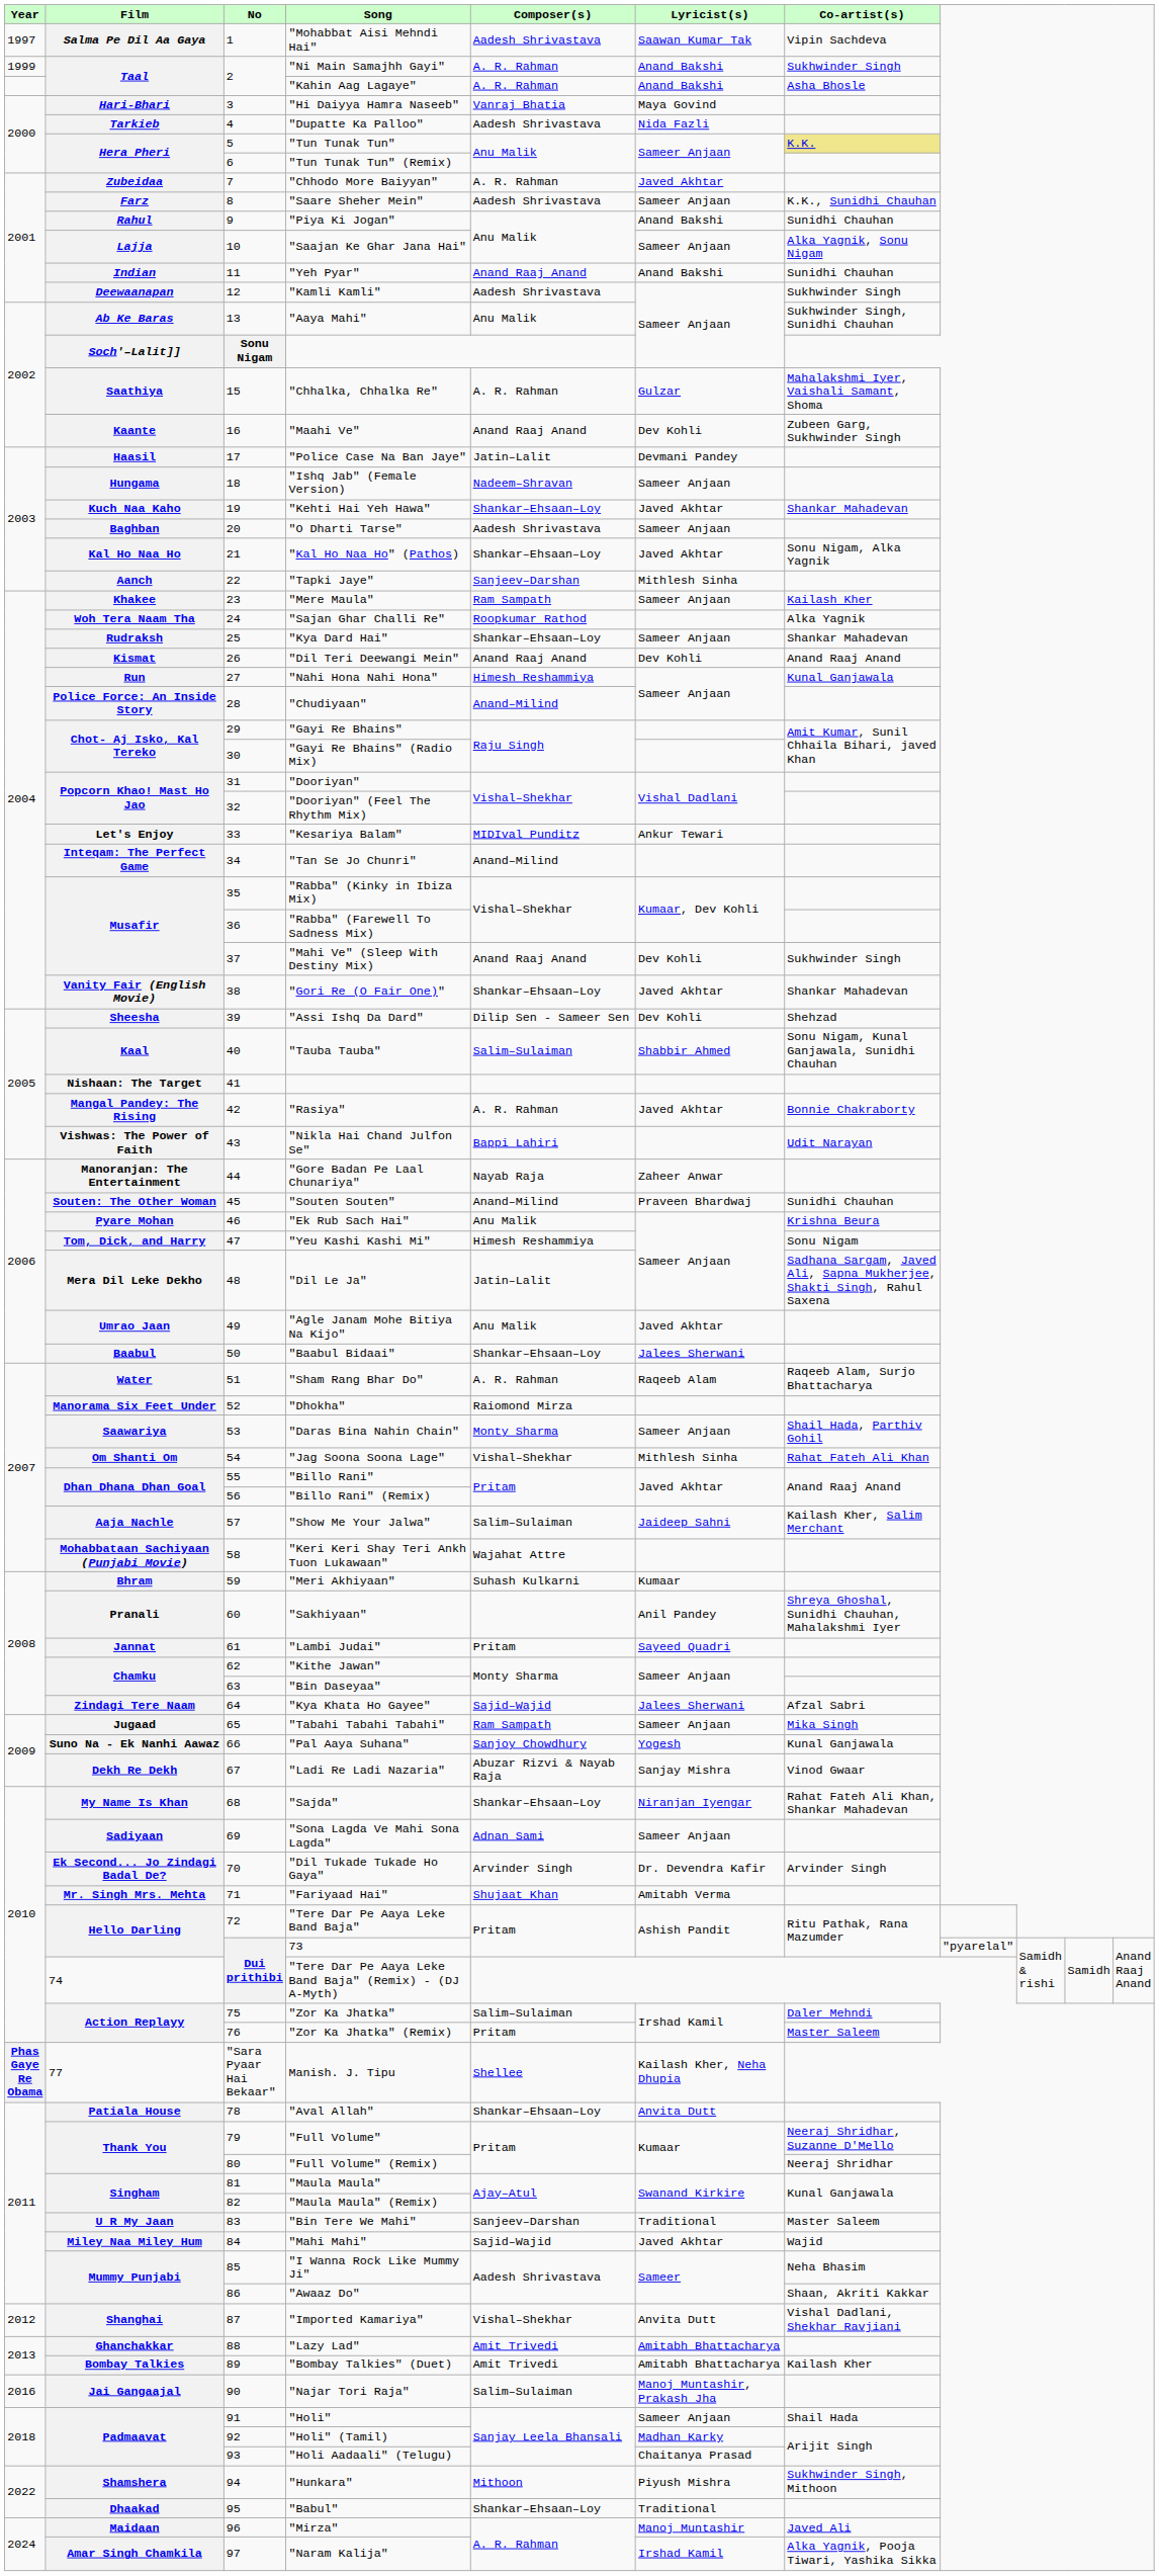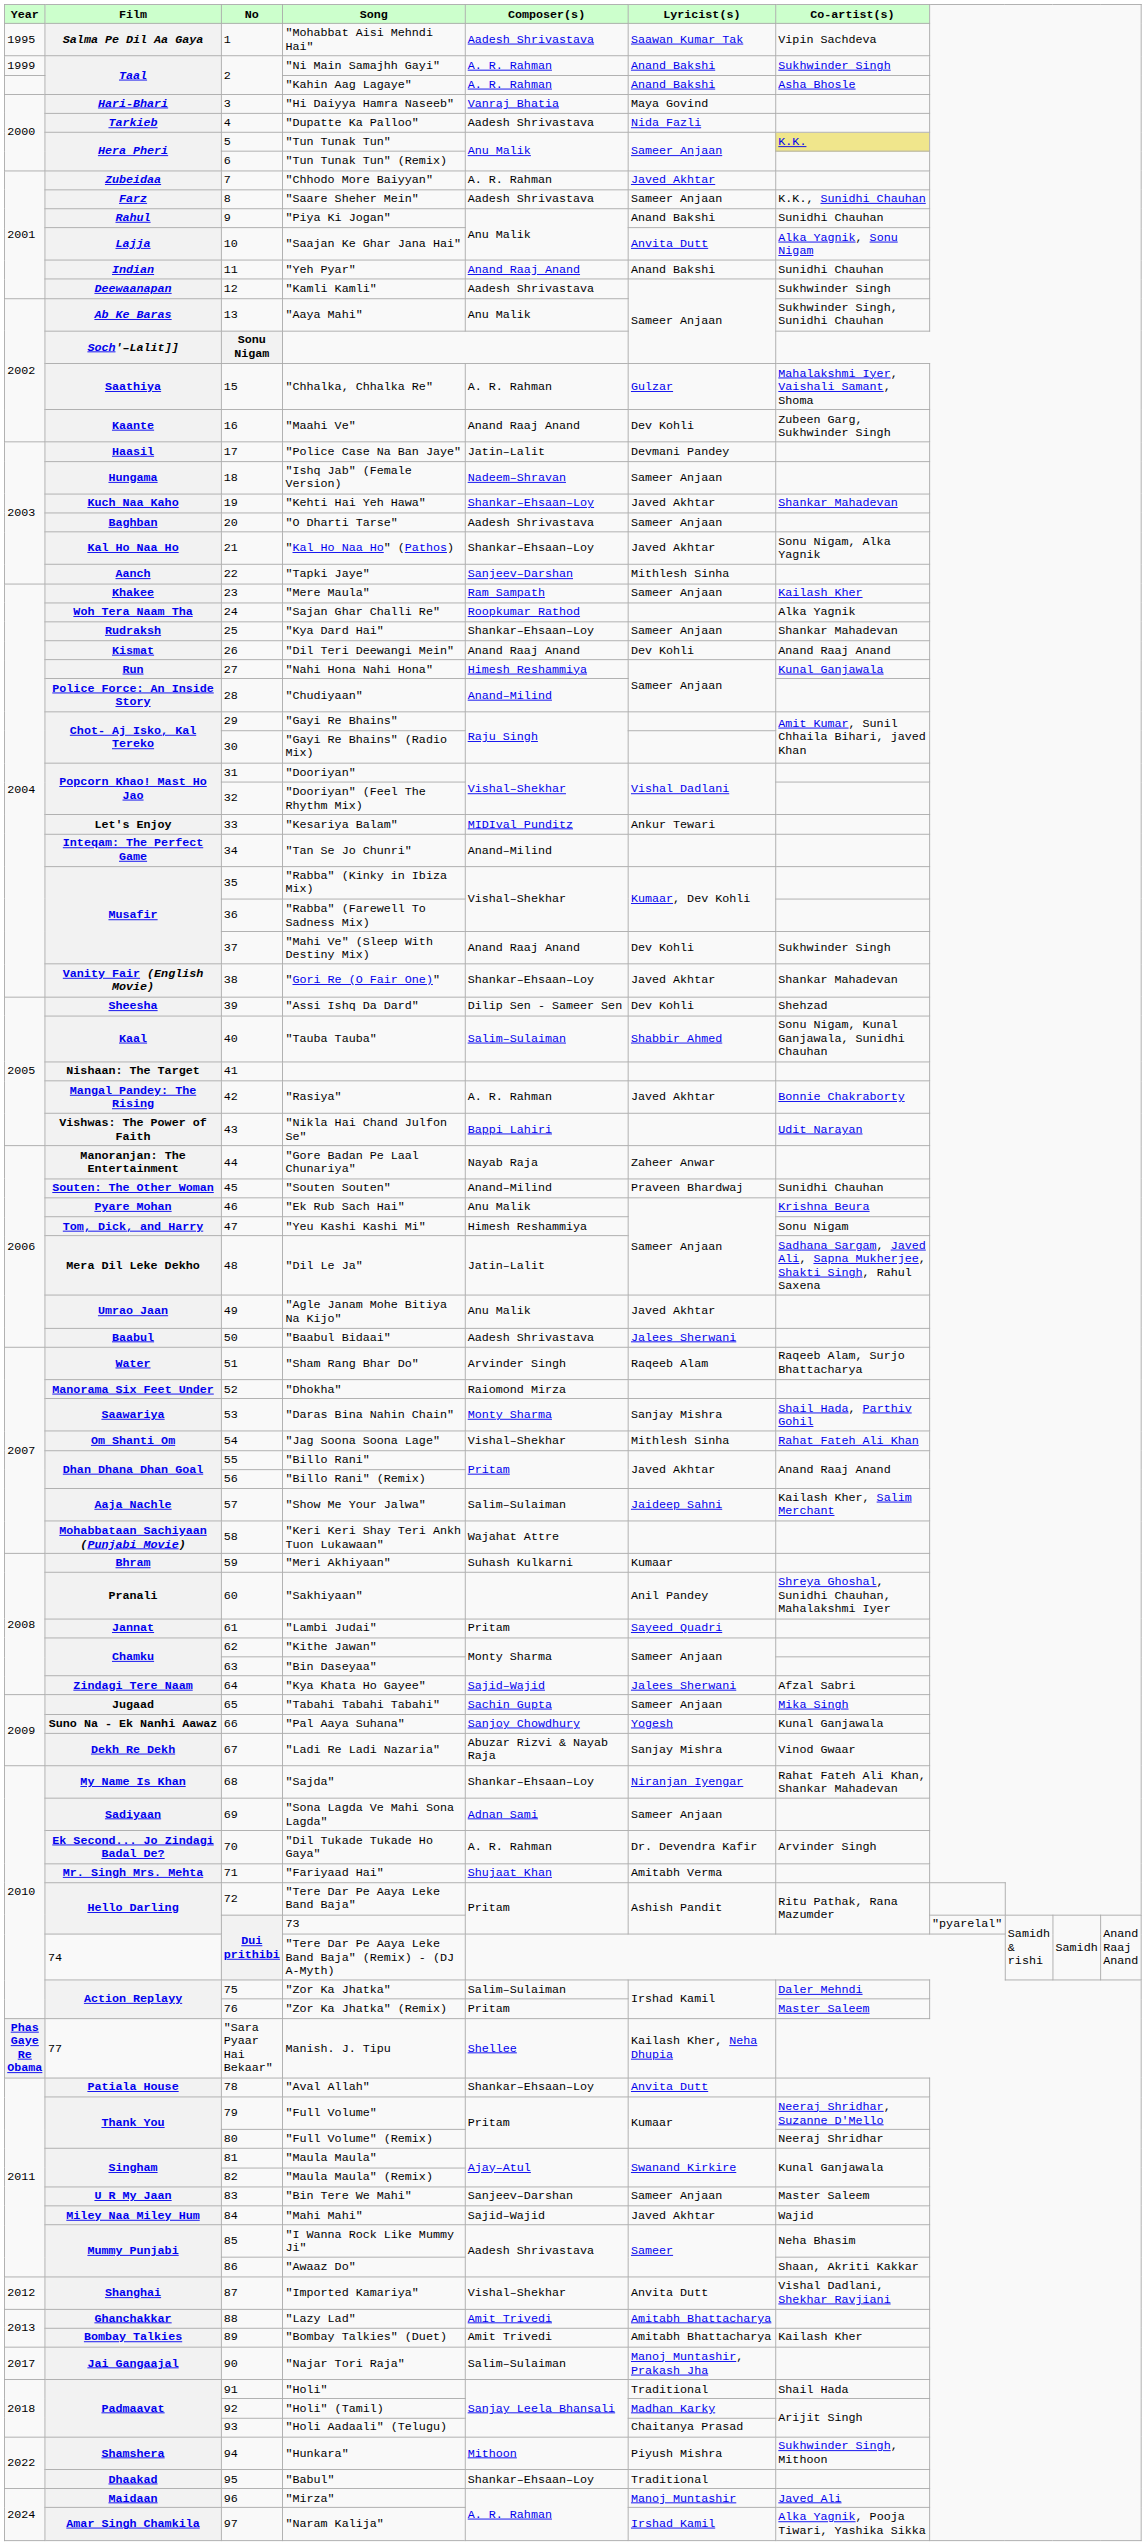"Mohabbat Aisi Mehndi Hai" | Year: 1997 -> 1995
"Saajan Ke Ghar Jana Hai" | Lyricist(s): Sameer Anjaan -> Anvita Dutt
"Baabul Bidaai" | Composer(s): Shankar–Ehsaan–Loy -> Aadesh Shrivastava
"Sham Rang Bhar Do" | Composer(s): A. R. Rahman -> Arvinder Singh
"Daras Bina Nahin Chain" | Lyricist(s): Sameer Anjaan -> Sanjay Mishra
"Tabahi Tabahi Tabahi" | Composer(s): Ram Sampath -> Sachin Gupta
"Dil Tukade Tukade Ho Gaya" | Composer(s): Arvinder Singh -> A. R. Rahman
"Bin Tere We Mahi" | Lyricist(s): Traditional -> Sameer Anjaan
"Najar Tori Raja" | Year: 2016 -> 2017
"Holi" | Lyricist(s): Sameer Anjaan -> Traditional
